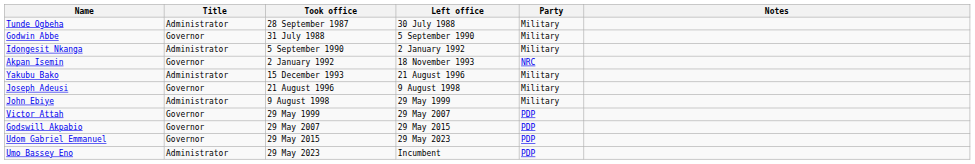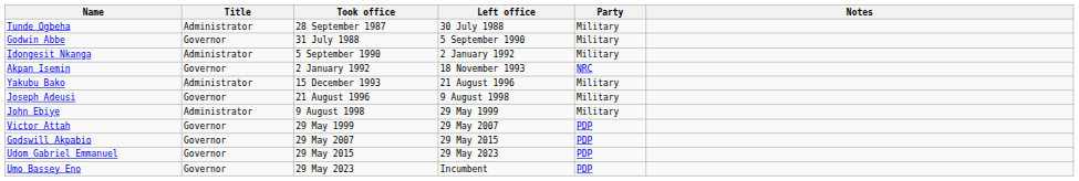Umo Bassey Eno | Title: Administrator -> Governor
